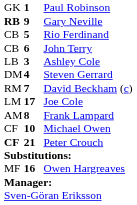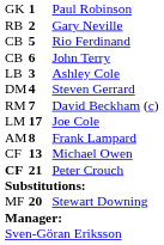Gary Neville | column 1: bold -> normal
Gary Neville | column 2: 9 -> 2
Michael Owen | column 2: 10 -> 13
+ row: MF | 20 | Stewart Downing
- row: MF | 16 | Owen Hargreaves
